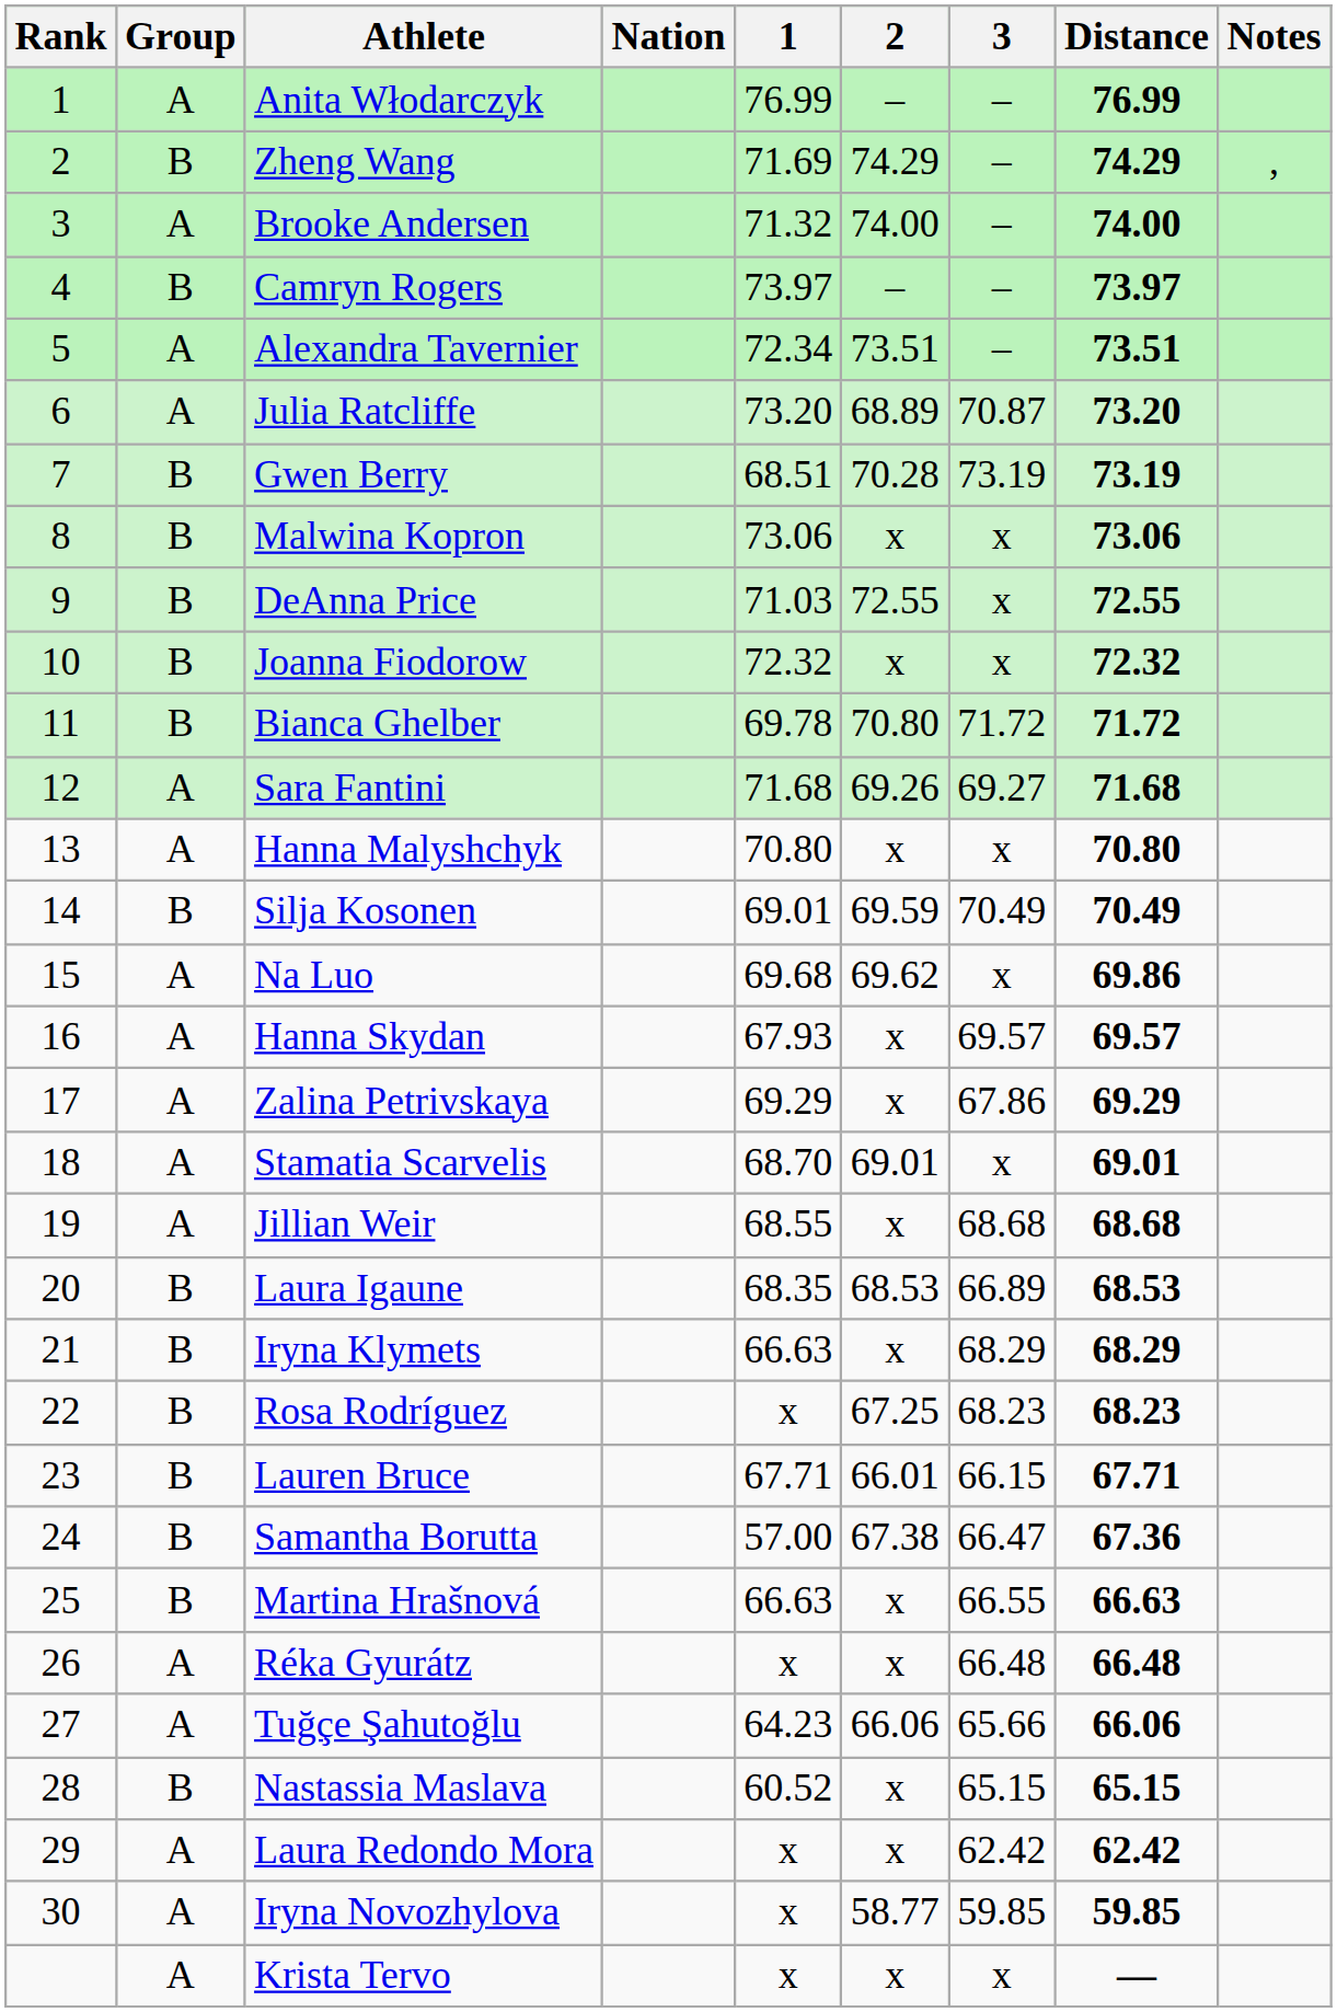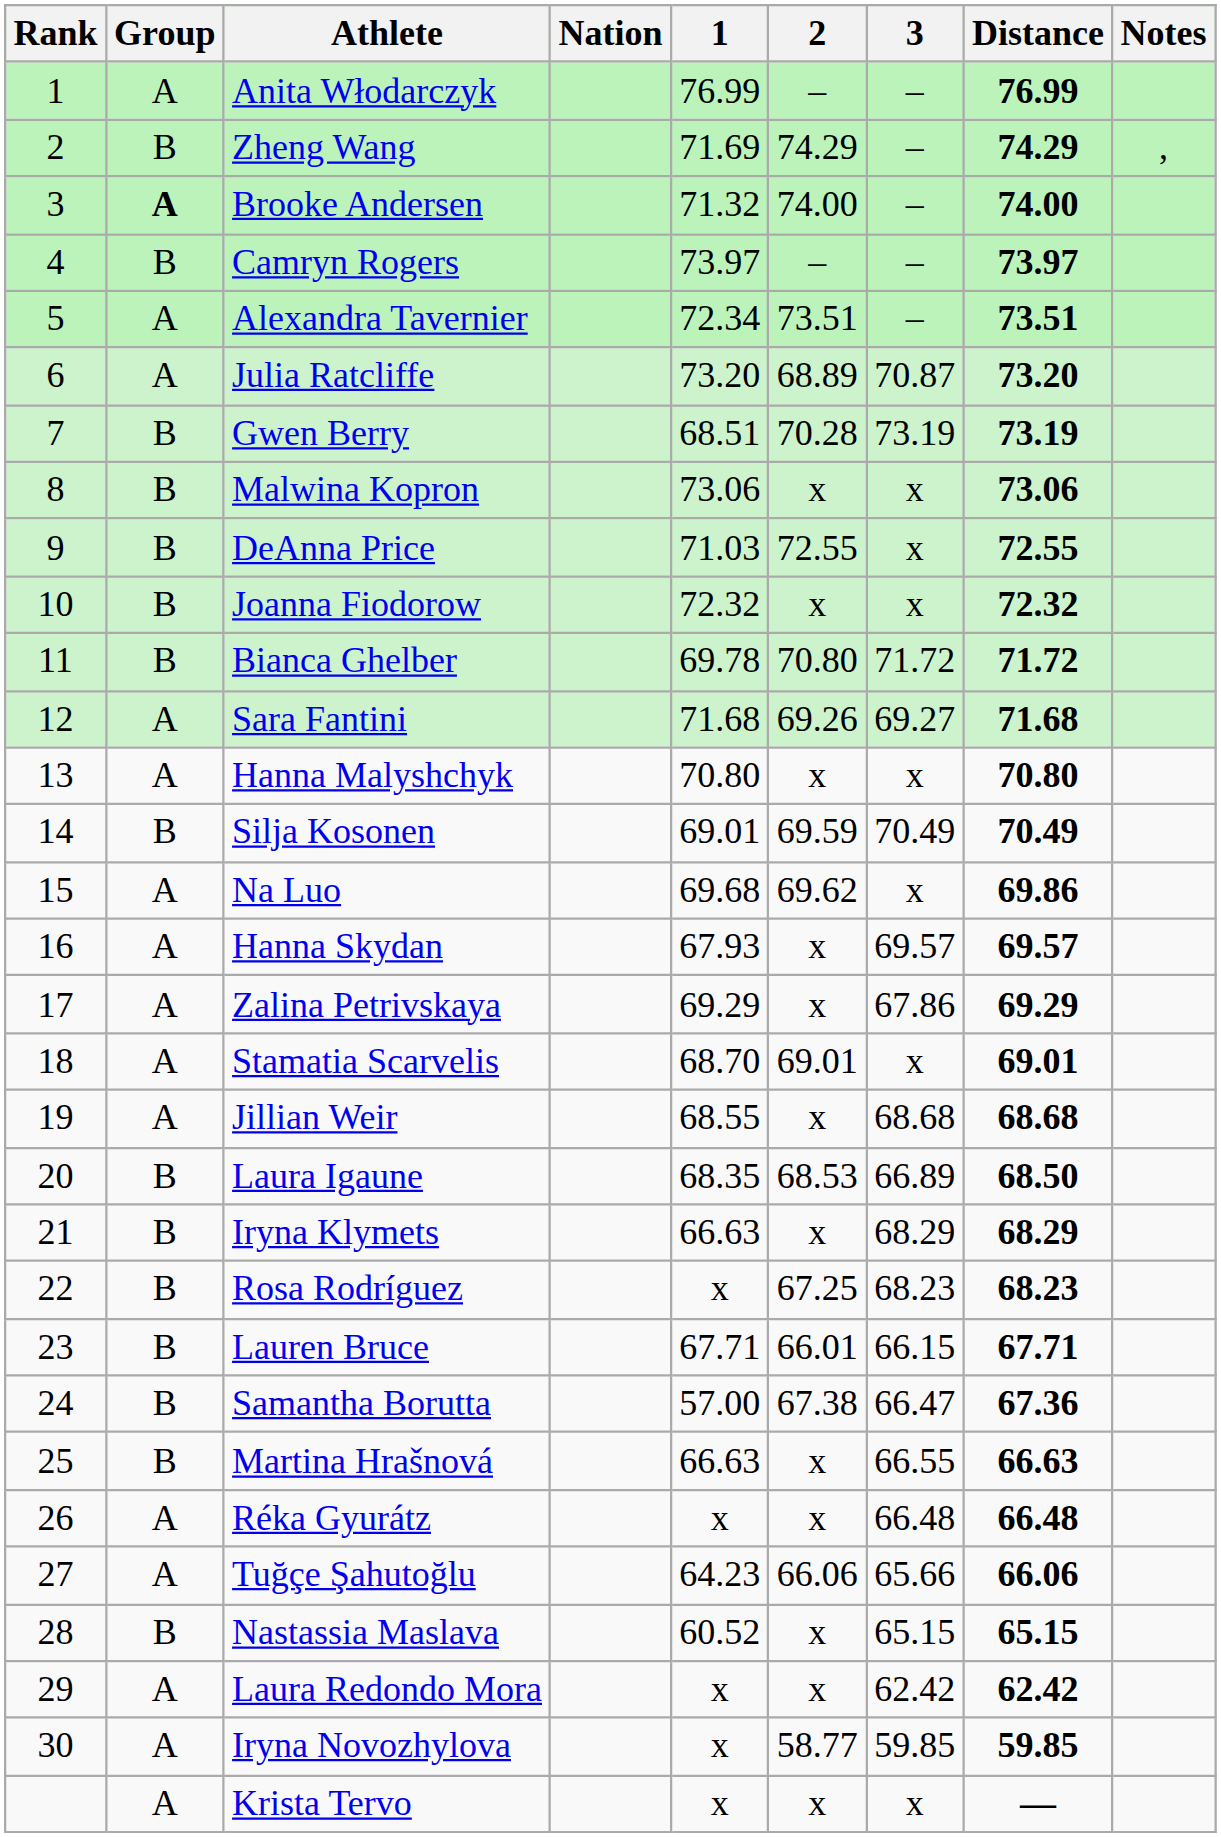Brooke Andersen | Group: normal -> bold
Laura Igaune | Distance: 68.53 -> 68.50
